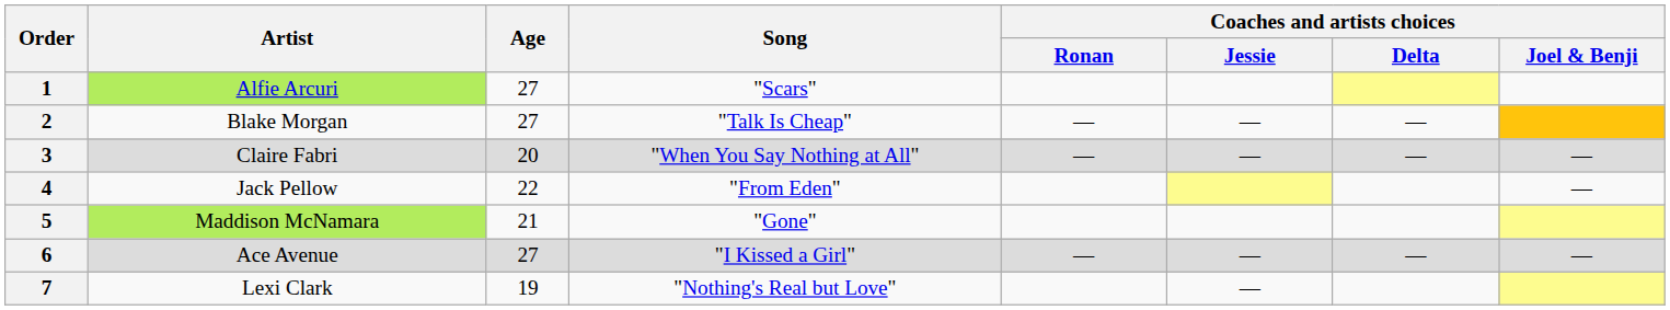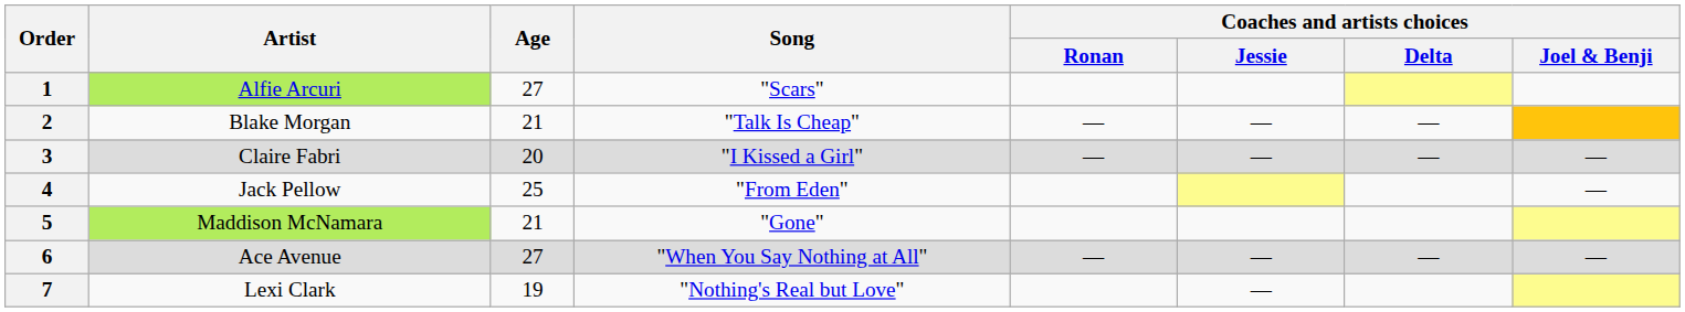2 | Age: 27 -> 21
3 | Song: "When You Say Nothing at All" -> "I Kissed a Girl"
4 | Age: 22 -> 25
6 | Song: "I Kissed a Girl" -> "When You Say Nothing at All"
